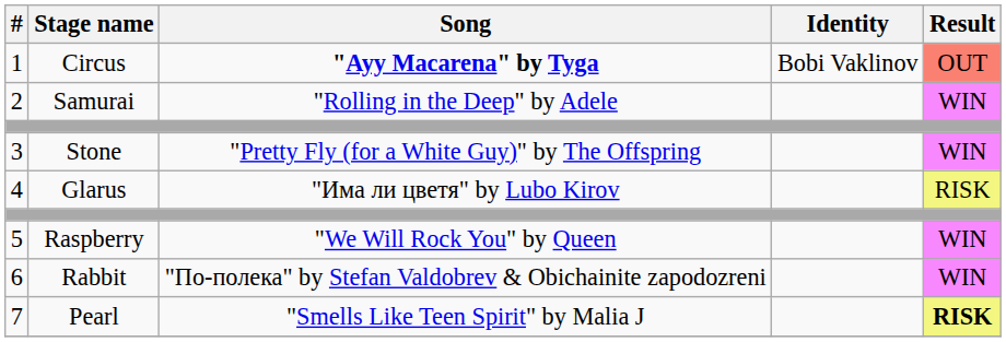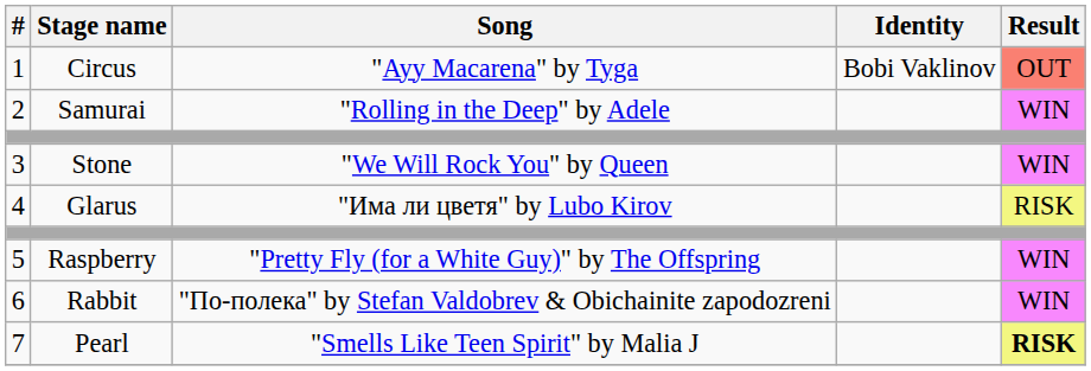1 | Song: bold -> normal
3 | Song: "Pretty Fly (for a White Guy)" by The Offspring -> "We Will Rock You" by Queen
5 | Song: "We Will Rock You" by Queen -> "Pretty Fly (for a White Guy)" by The Offspring
